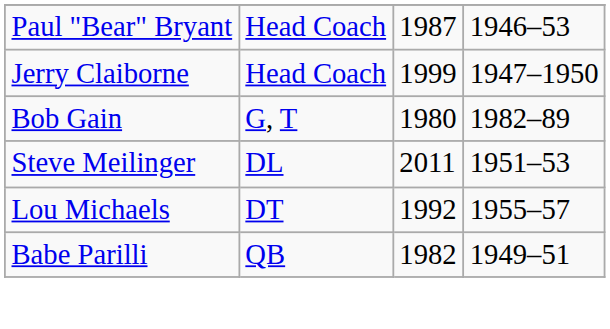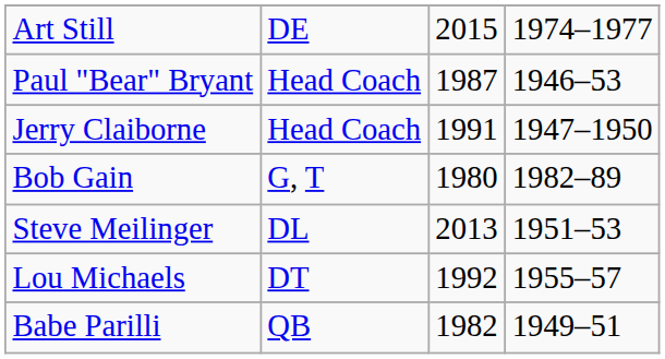+ row: Art Still | DE | 2015 | 1974–1977
Jerry Claiborne | column 3: 1999 -> 1991
Steve Meilinger | column 3: 2011 -> 2013
